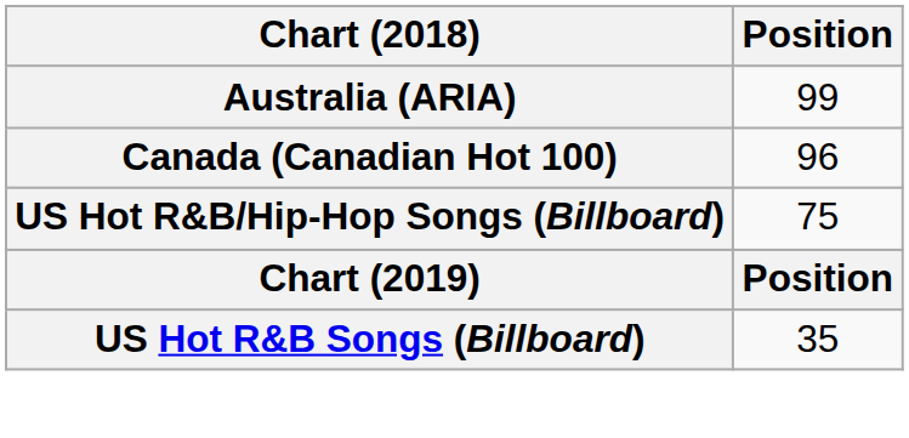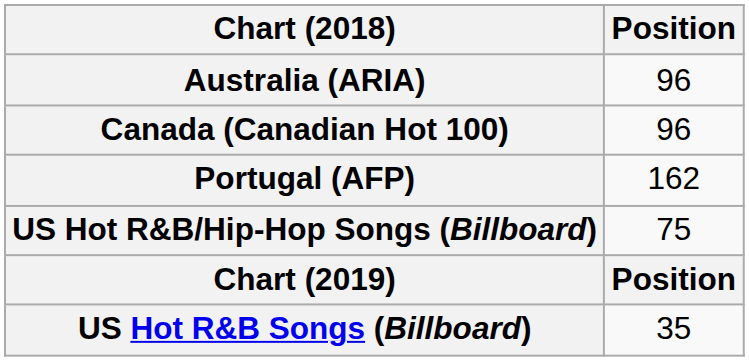Australia (ARIA) | Position: 99 -> 96
+ row: Portugal (AFP) | 162
